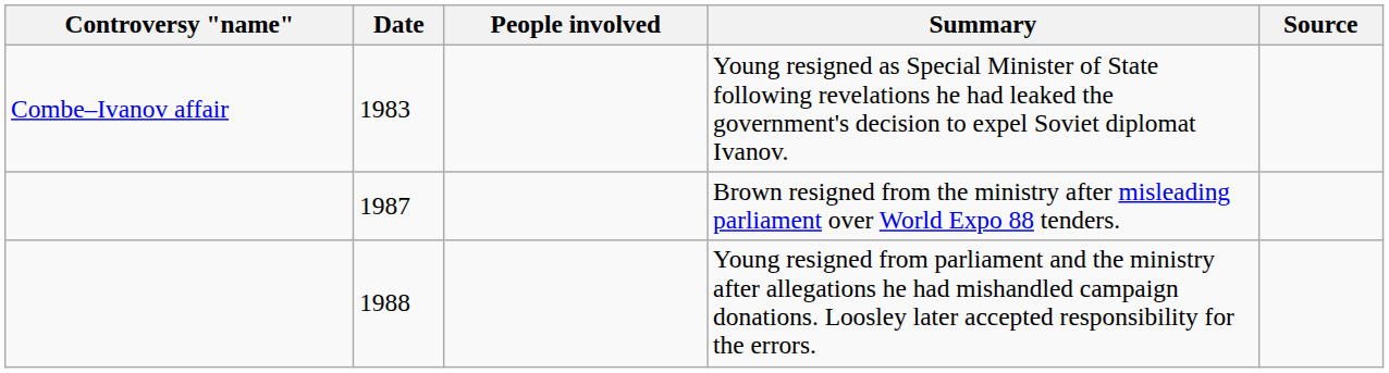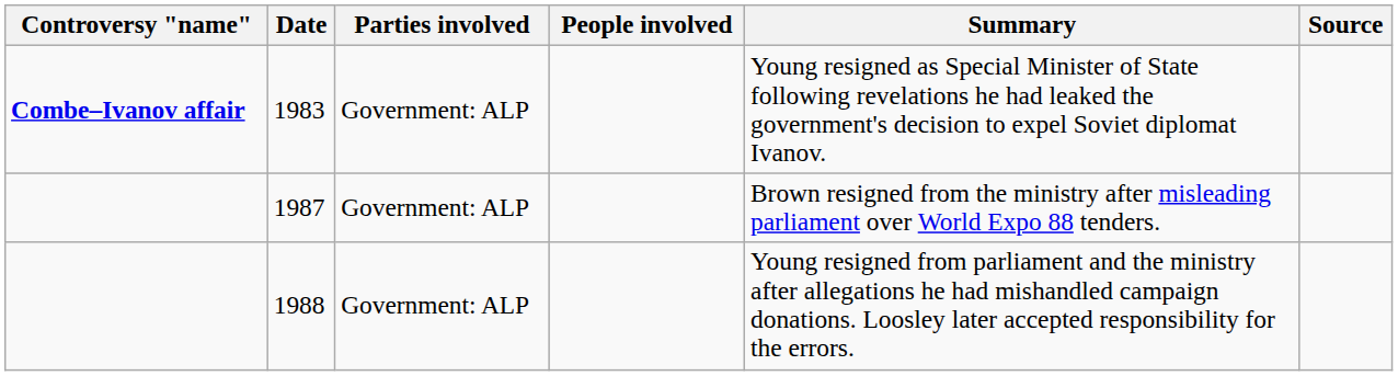+ column: Parties involved | Government: ALP | Government: ALP | Government: ALP
1983 | Controversy "name": normal -> bold
